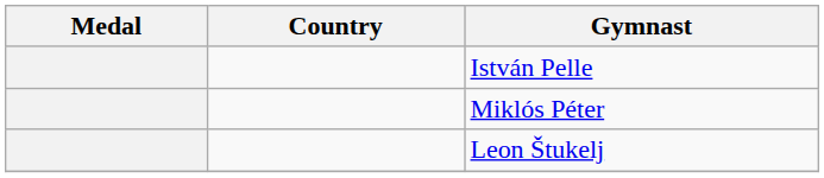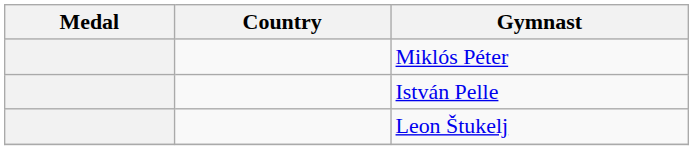rows swapped: István Pelle <-> Miklós Péter
